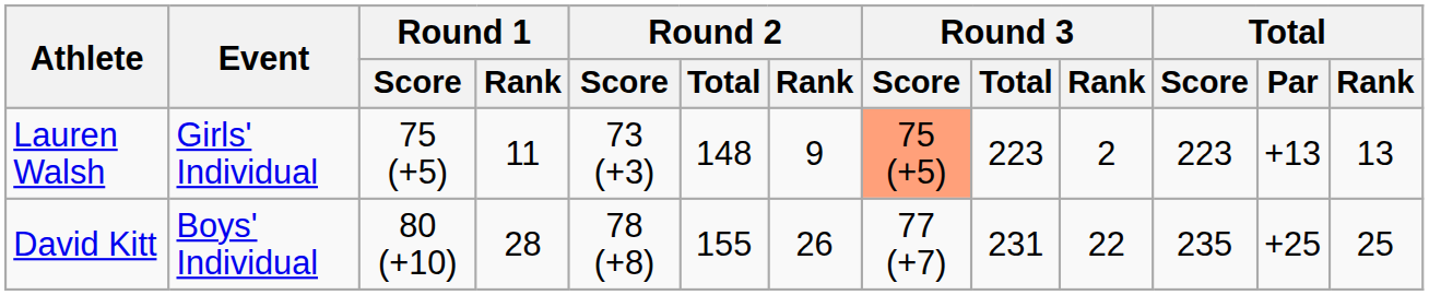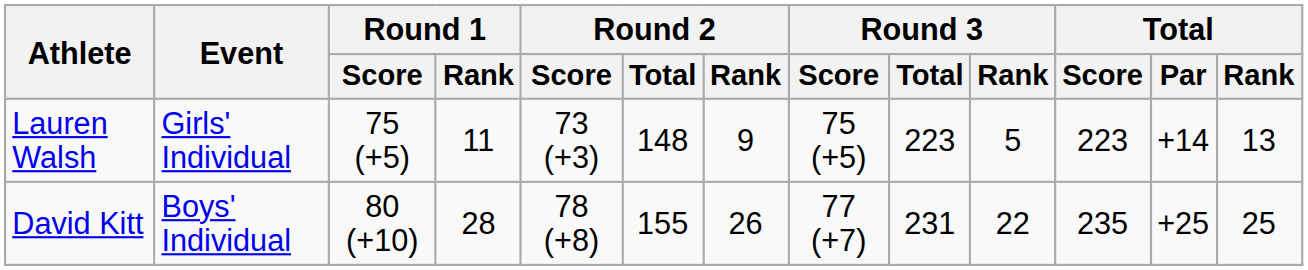Lauren Walsh | Round 3 / Score: lightsalmon background -> no background
Lauren Walsh | Round 3 / Rank: 2 -> 5
Lauren Walsh | Total / Par: +13 -> +14
